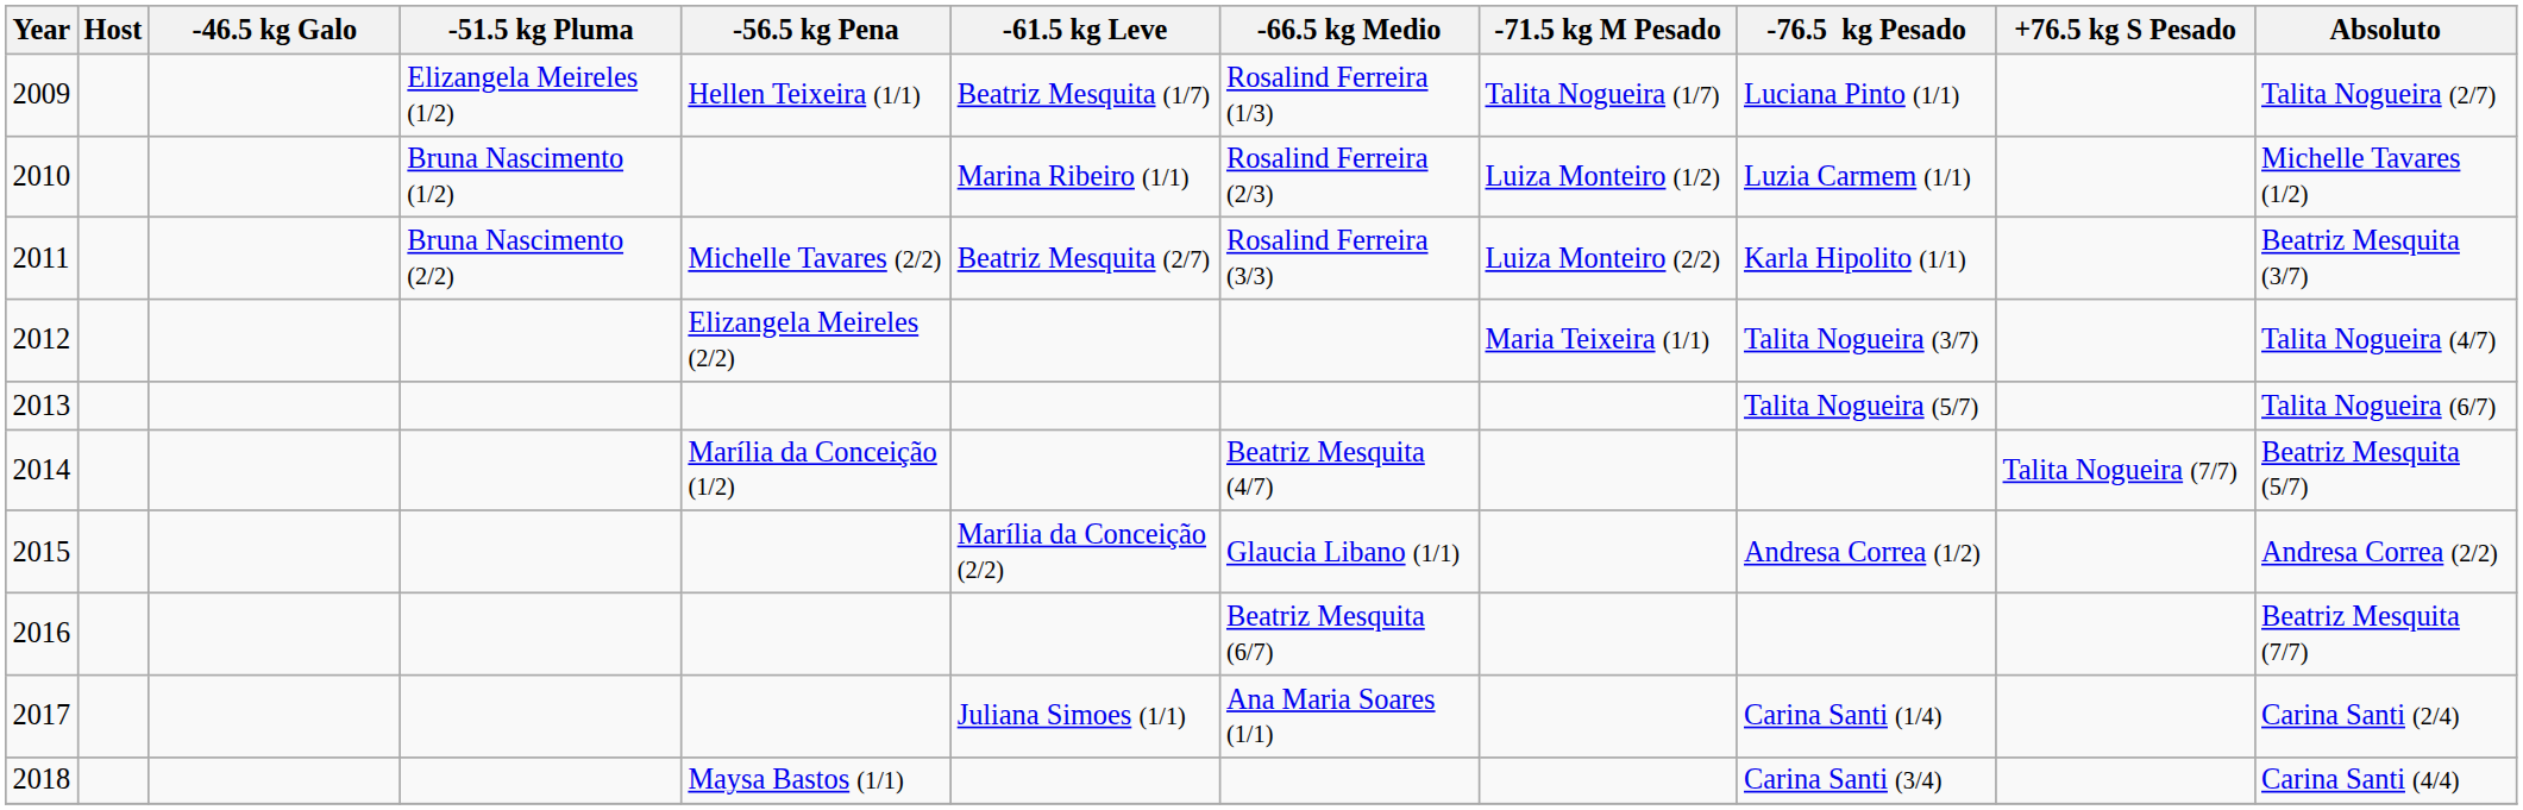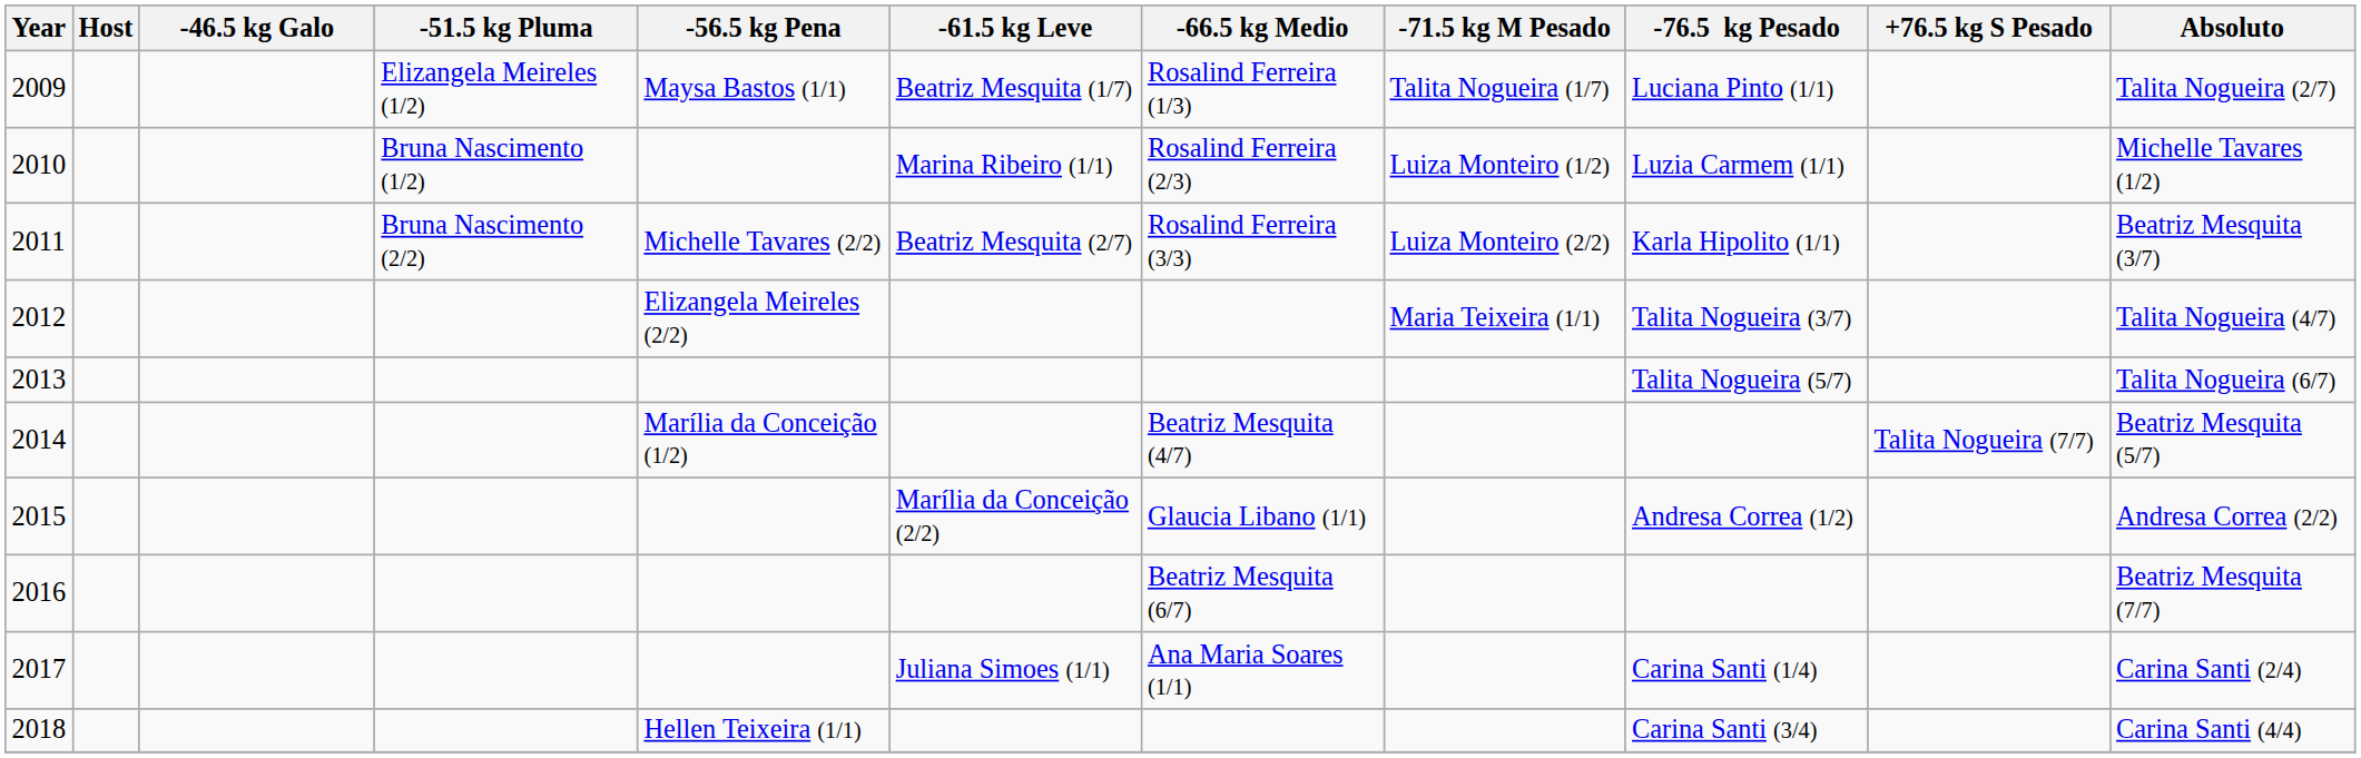2009 | -56.5 kg Pena: Hellen Teixeira (1/1) -> Maysa Bastos (1/1)
2018 | -56.5 kg Pena: Maysa Bastos (1/1) -> Hellen Teixeira (1/1)
